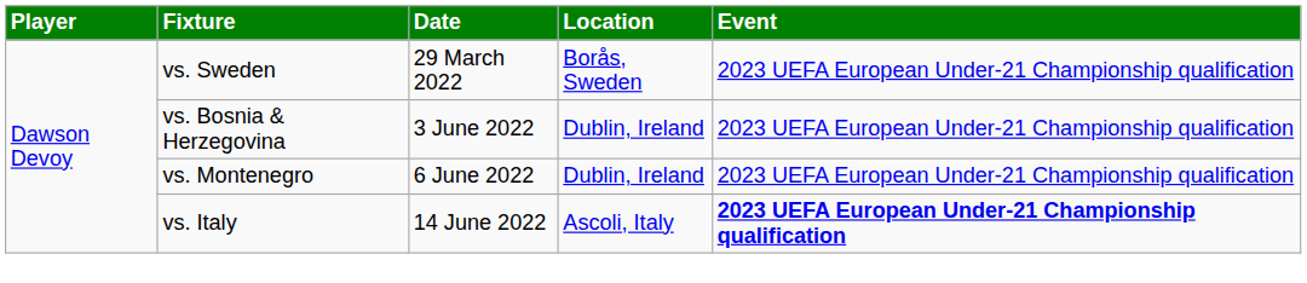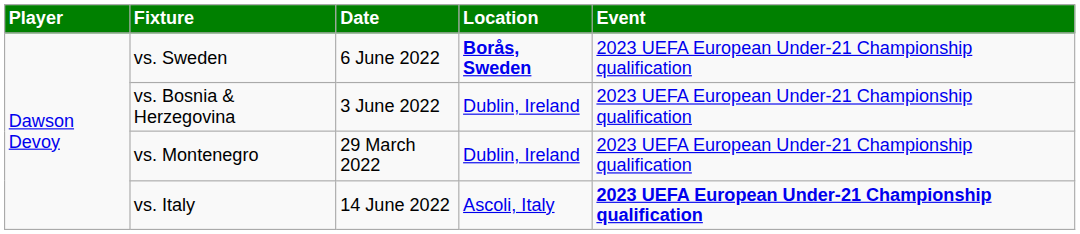vs. Sweden | Date: 29 March 2022 -> 6 June 2022
vs. Sweden | Location: normal -> bold
vs. Montenegro | Date: 6 June 2022 -> 29 March 2022
